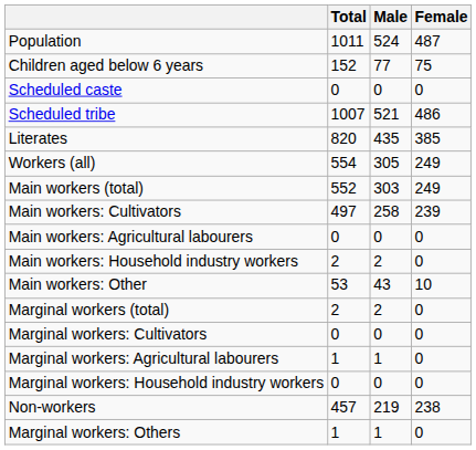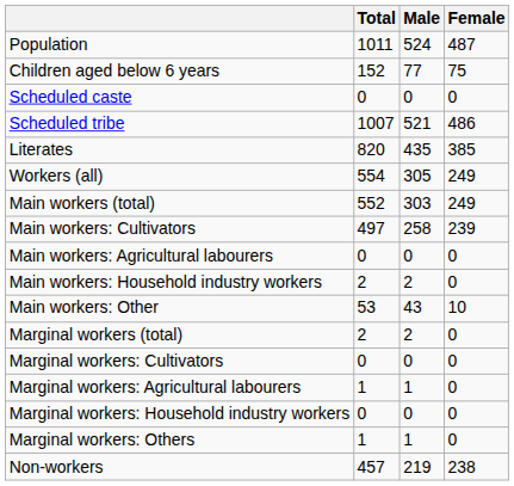rows swapped: Marginal workers: Others <-> Non-workers
